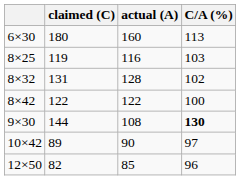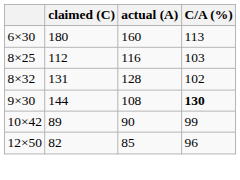8×25 | claimed (C): 119 -> 112
- row: 8×42 | 122 | 122 | 100
10×42 | C/A (%): 97 -> 99
